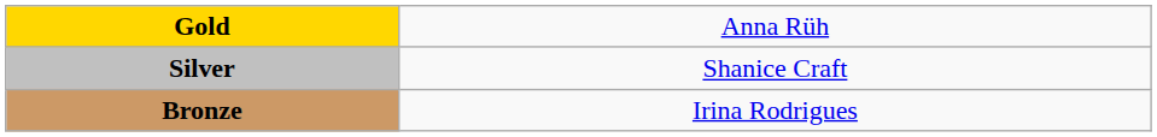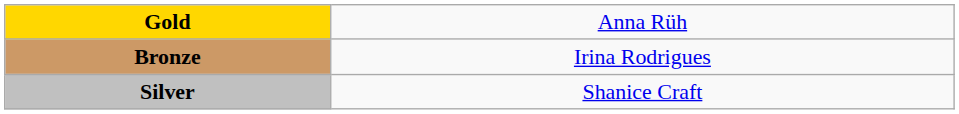rows swapped: Silver <-> Bronze
